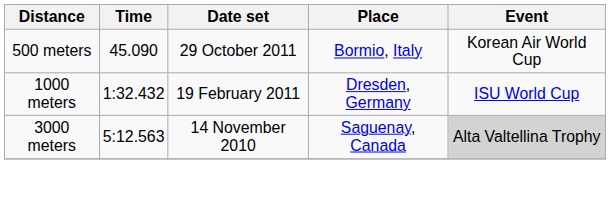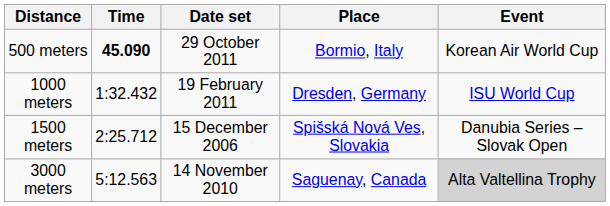500 meters | Time: normal -> bold
+ row: 1500 meters | 2:25.712 | 15 December 2006 | Spišská Nová Ves, Slovakia | Danubia Series – Slovak Open
